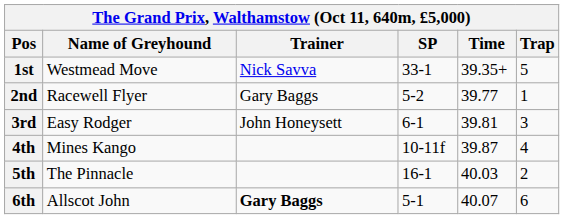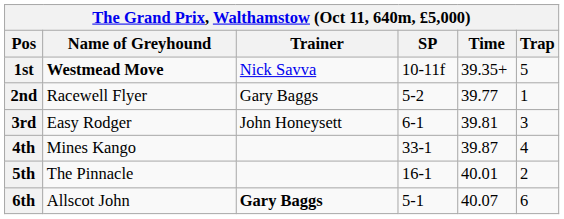1st | Name of Greyhound: normal -> bold
1st | SP: 33-1 -> 10-11f
4th | SP: 10-11f -> 33-1
5th | Time: 40.03 -> 40.01
